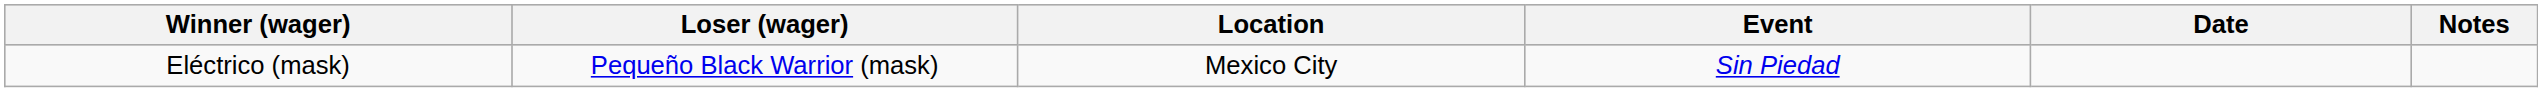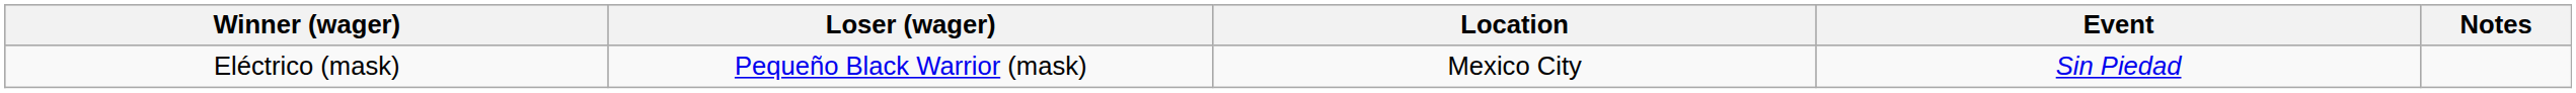- column: Date
